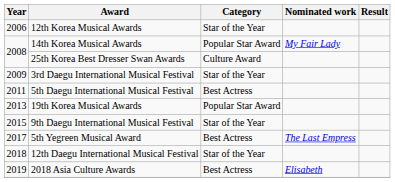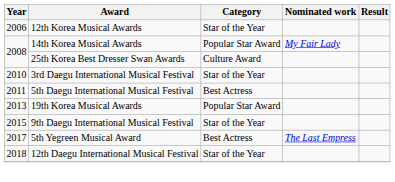3rd Daegu International Musical Festival | Year: 2009 -> 2010
- row: 2019 | 2018 Asia Culture Awards | Best Actress | Elisabeth
